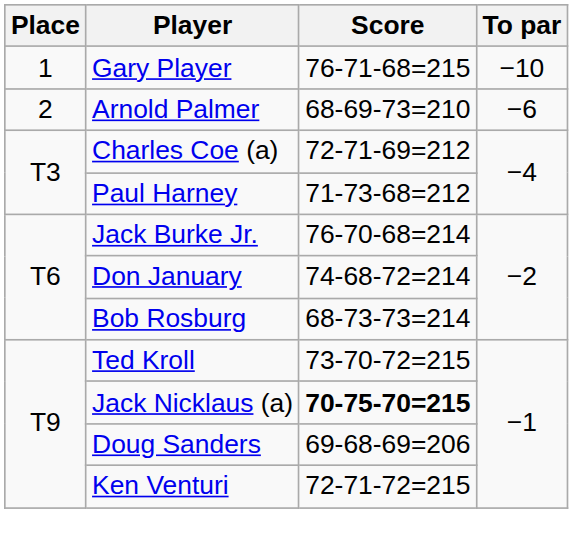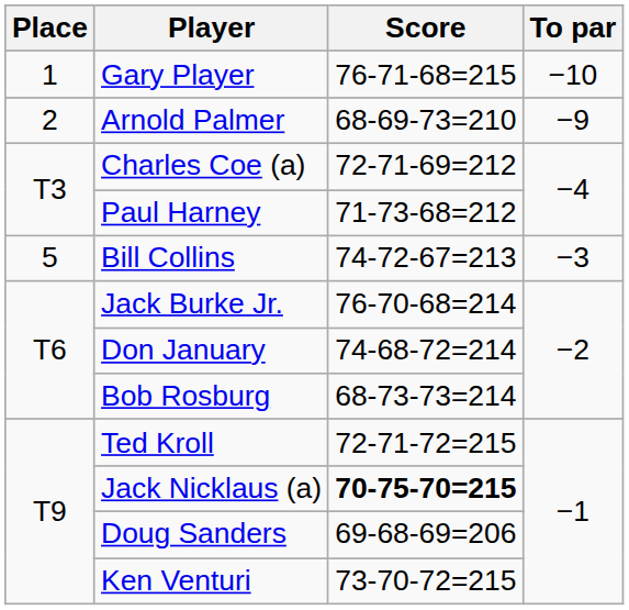Arnold Palmer | To par: −6 -> −9
+ row: 5 | Bill Collins | 74-72-67=213 | −3
Ted Kroll | Score: 73-70-72=215 -> 72-71-72=215
Ken Venturi | Score: 72-71-72=215 -> 73-70-72=215
